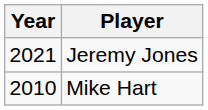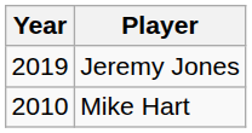Jeremy Jones | Year: 2021 -> 2019
